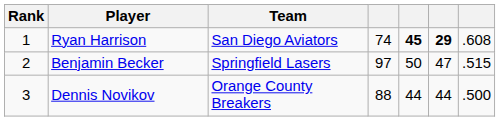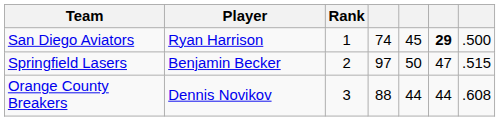columns swapped: Rank <-> Team
Ryan Harrison | column 5: bold -> normal
Ryan Harrison | column 7: .608 -> .500
Dennis Novikov | column 7: .500 -> .608
